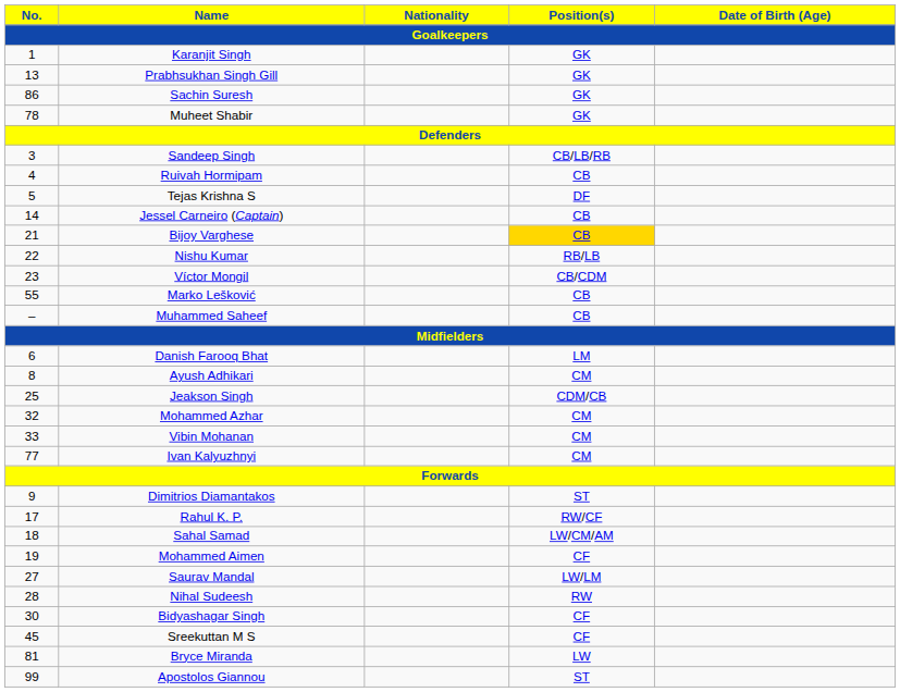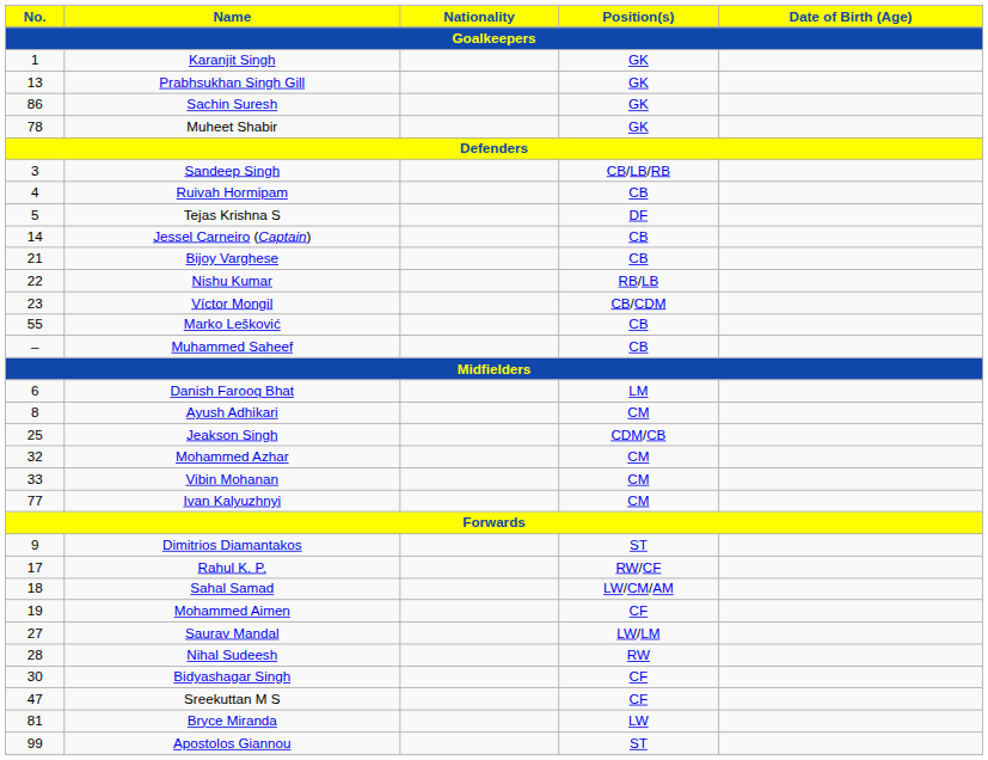Bijoy Varghese | Position(s): gold background -> no background
Sreekuttan M S | No.: 45 -> 47
